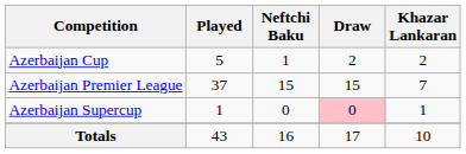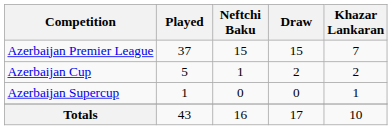rows swapped: Azerbaijan Premier League <-> Azerbaijan Cup
Azerbaijan Supercup | Draw: pink background -> no background
